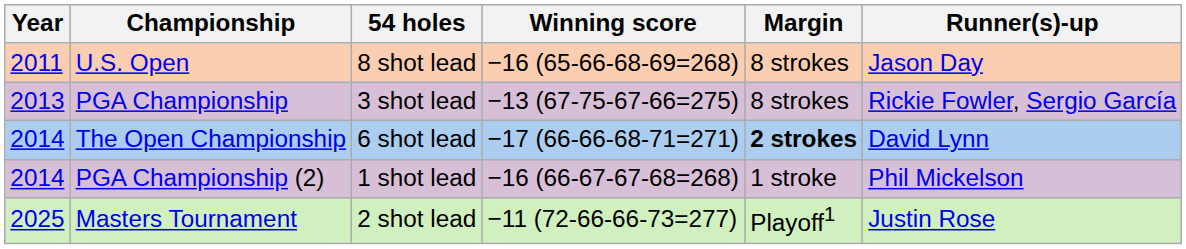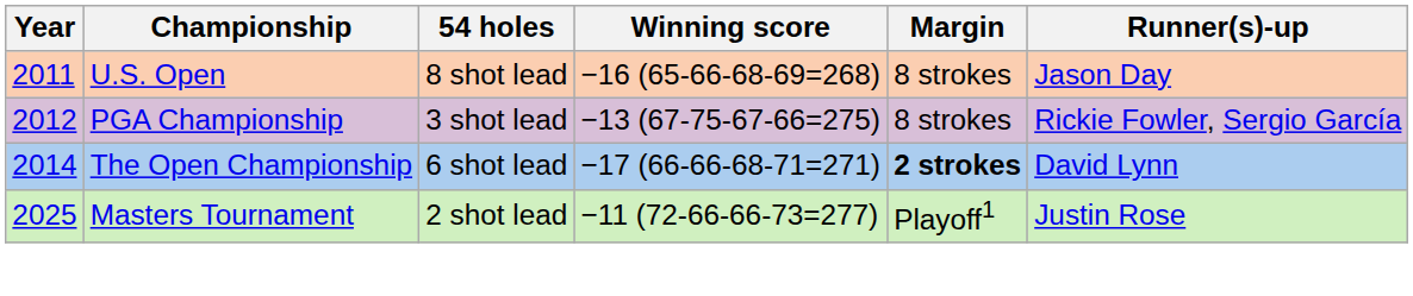PGA Championship | Year: 2013 -> 2012
- row: 2014 | PGA Championship (2) | 1 shot lead | −16 (66-67-67-68=268) | 1 stroke | Phil Mickelson
